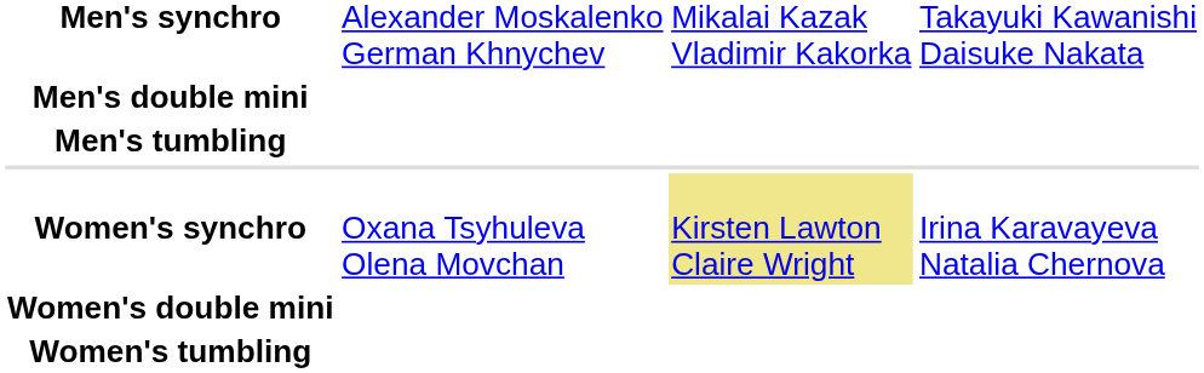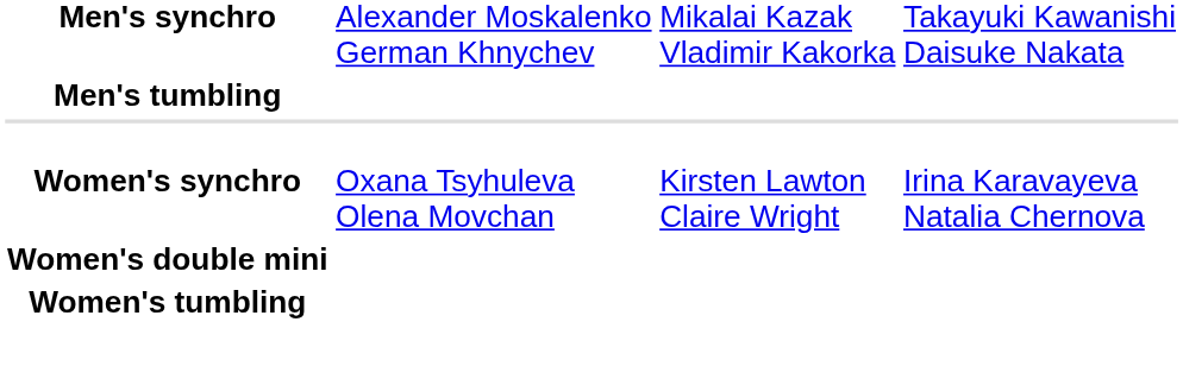- row: Men's double mini
Women's synchro | column 3: khaki background -> no background
